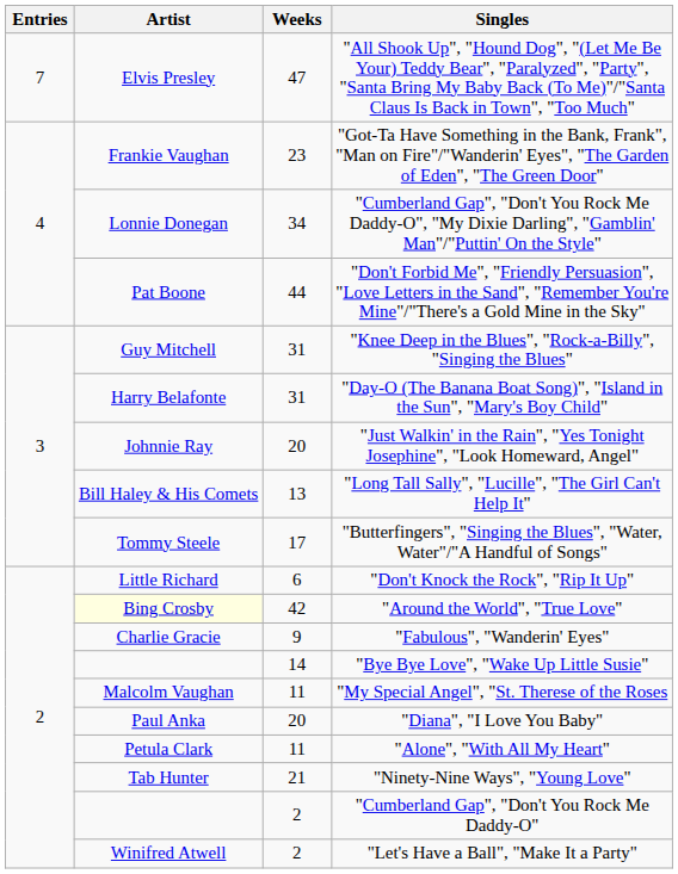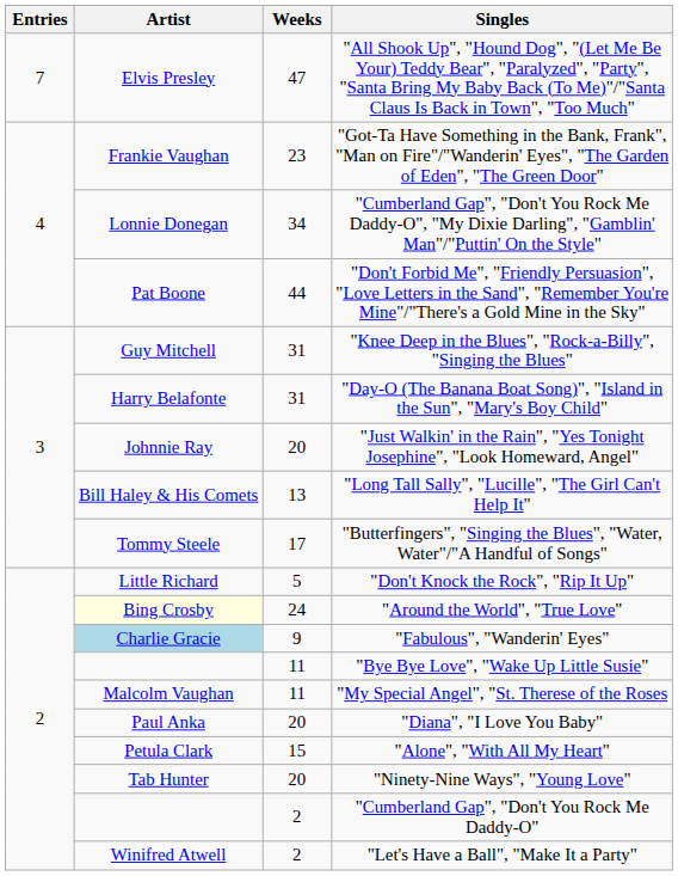"Don't Knock the Rock", "Rip It Up" | Weeks: 6 -> 5
"Around the World", "True Love" | Weeks: 42 -> 24
"Fabulous", "Wanderin' Eyes" | Artist: no background -> lightblue background
"Bye Bye Love", "Wake Up Little Susie" | Weeks: 14 -> 11
"Alone", "With All My Heart" | Weeks: 11 -> 15
"Ninety-Nine Ways", "Young Love" | Weeks: 21 -> 20
